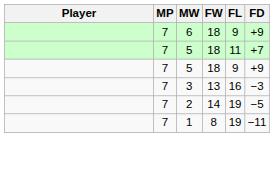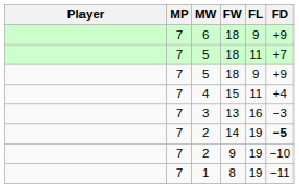+ row: 7 | 4 | 15 | 11 | +4
2 / 14 | FD: normal -> bold
+ row: 7 | 2 | 9 | 19 | −10
